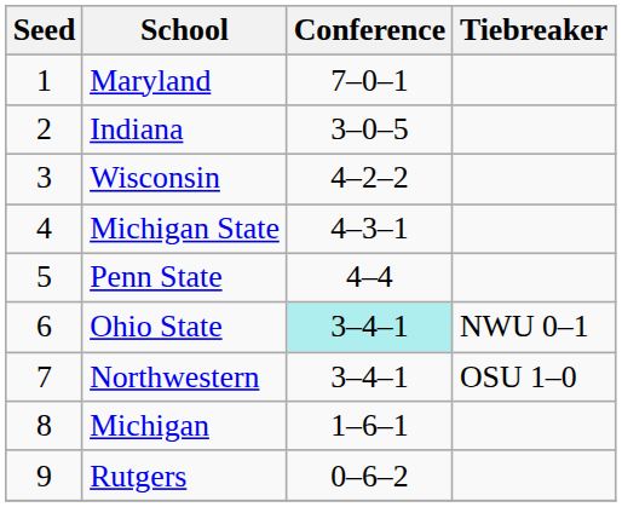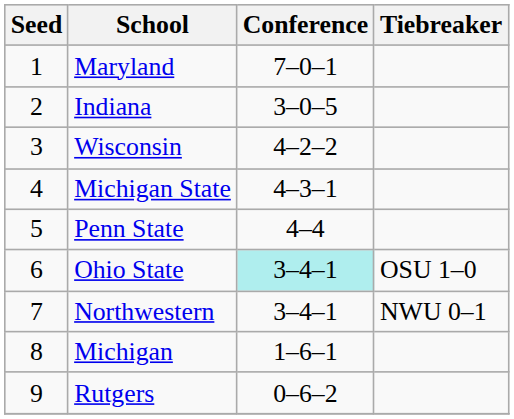Ohio State | Tiebreaker: NWU 0–1 -> OSU 1–0
Northwestern | Tiebreaker: OSU 1–0 -> NWU 0–1
